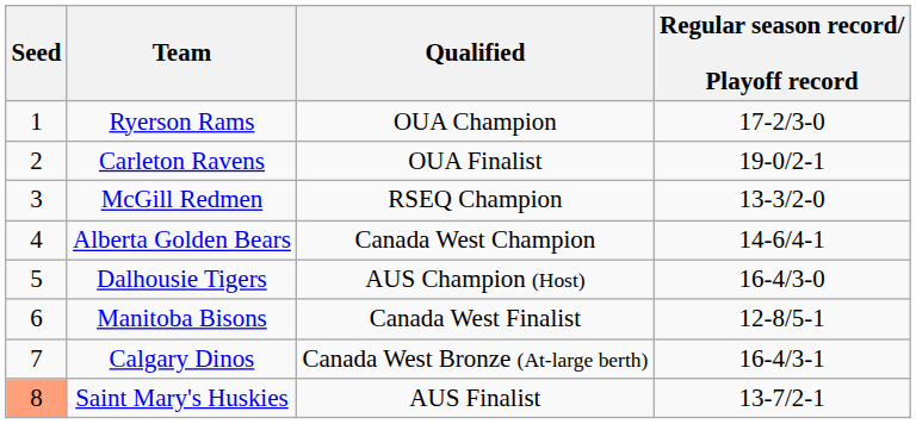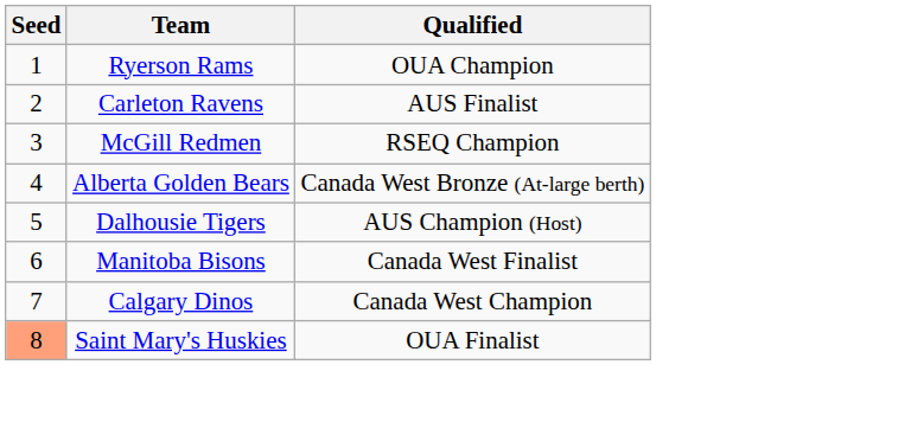- column: Regular season record/ Playoff record | 17-2/3-0 | 19-0/2-1 | 13-3/2-0 | 14-6/4-1 | 16-4/3-0 | 12-8/5-1 | 16-4/3-1 | 13-7/2-1
Carleton Ravens | Qualified: OUA Finalist -> AUS Finalist
Alberta Golden Bears | Qualified: Canada West Champion -> Canada West Bronze (At-large berth)
Calgary Dinos | Qualified: Canada West Bronze (At-large berth) -> Canada West Champion
Saint Mary's Huskies | Qualified: AUS Finalist -> OUA Finalist
